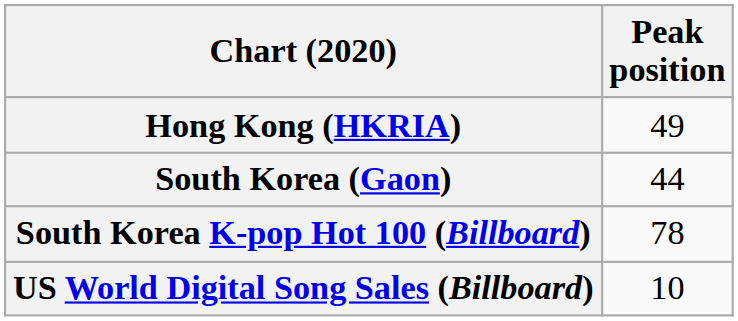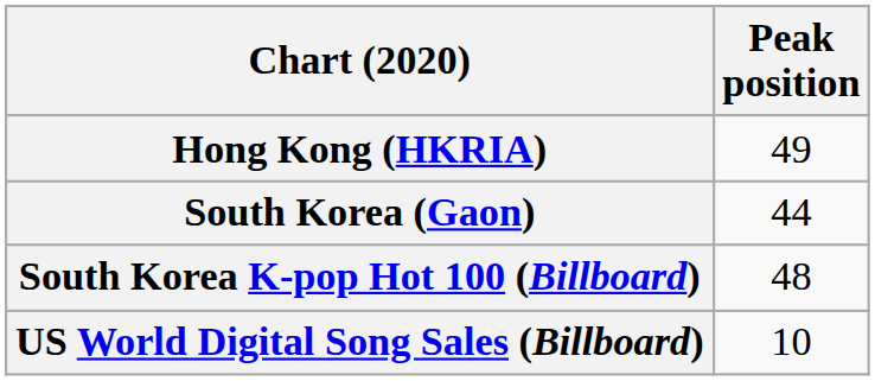South Korea K-pop Hot 100 (Billboard) | Peak position: 78 -> 48
